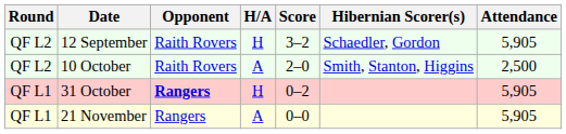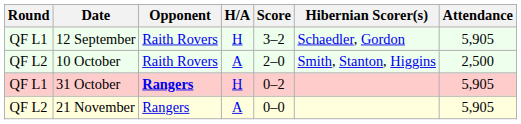12 September | Round: QF L2 -> QF L1
21 November | Round: QF L1 -> QF L2
